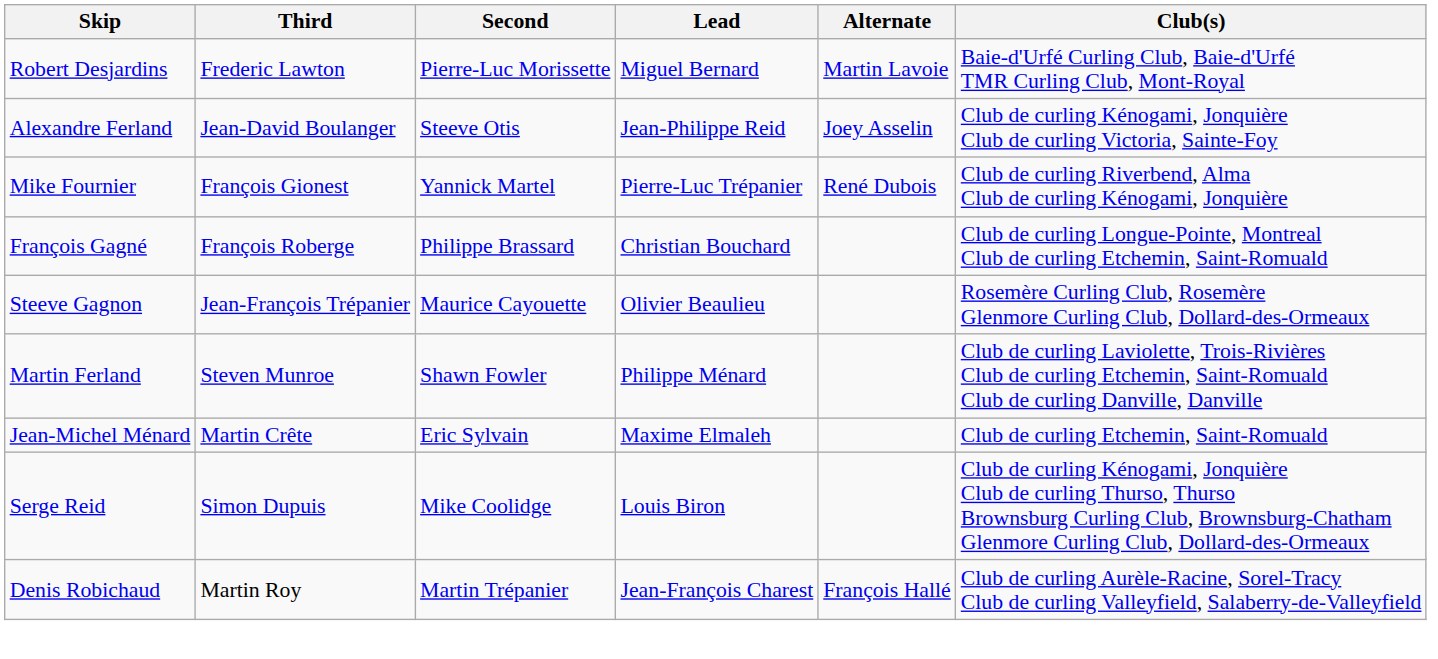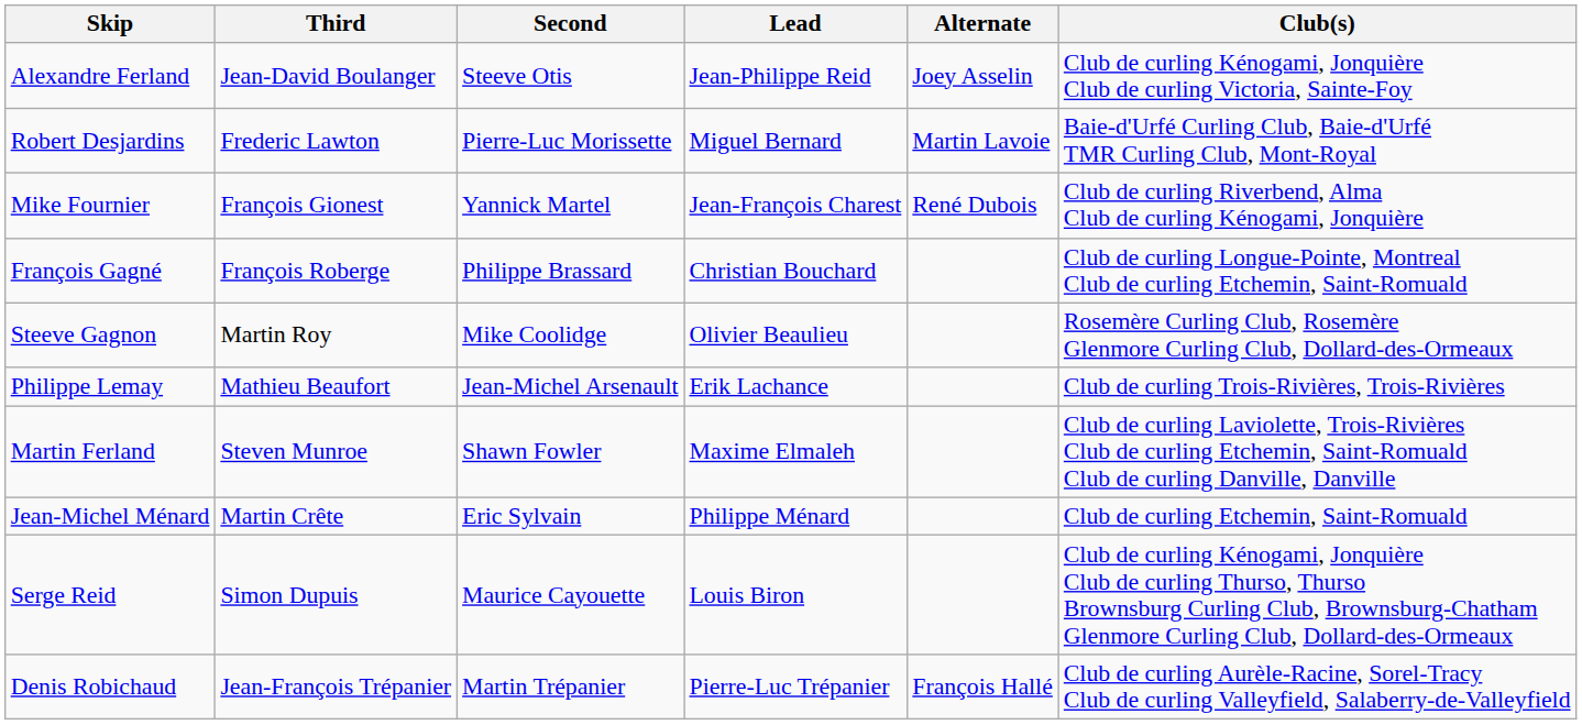rows swapped: Alexandre Ferland <-> Robert Desjardins
Mike Fournier | Lead: Pierre-Luc Trépanier -> Jean-François Charest
Steeve Gagnon | Third: Jean-François Trépanier -> Martin Roy
Steeve Gagnon | Second: Maurice Cayouette -> Mike Coolidge
+ row: Philippe Lemay | Mathieu Beaufort | Jean-Michel Arsenault | Erik Lachance | Club de curling Trois-Rivières, Trois-Rivières
Martin Ferland | Lead: Philippe Ménard -> Maxime Elmaleh
Jean-Michel Ménard | Lead: Maxime Elmaleh -> Philippe Ménard
Serge Reid | Second: Mike Coolidge -> Maurice Cayouette
Denis Robichaud | Third: Martin Roy -> Jean-François Trépanier
Denis Robichaud | Lead: Jean-François Charest -> Pierre-Luc Trépanier
